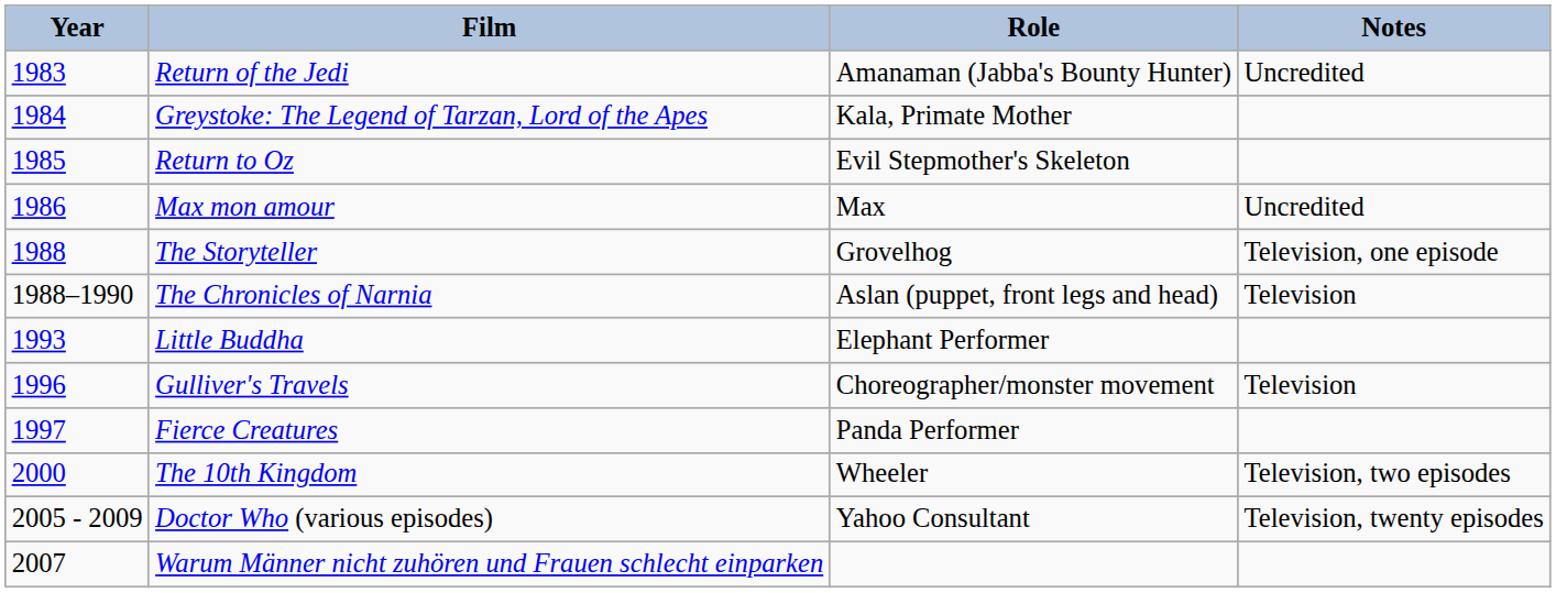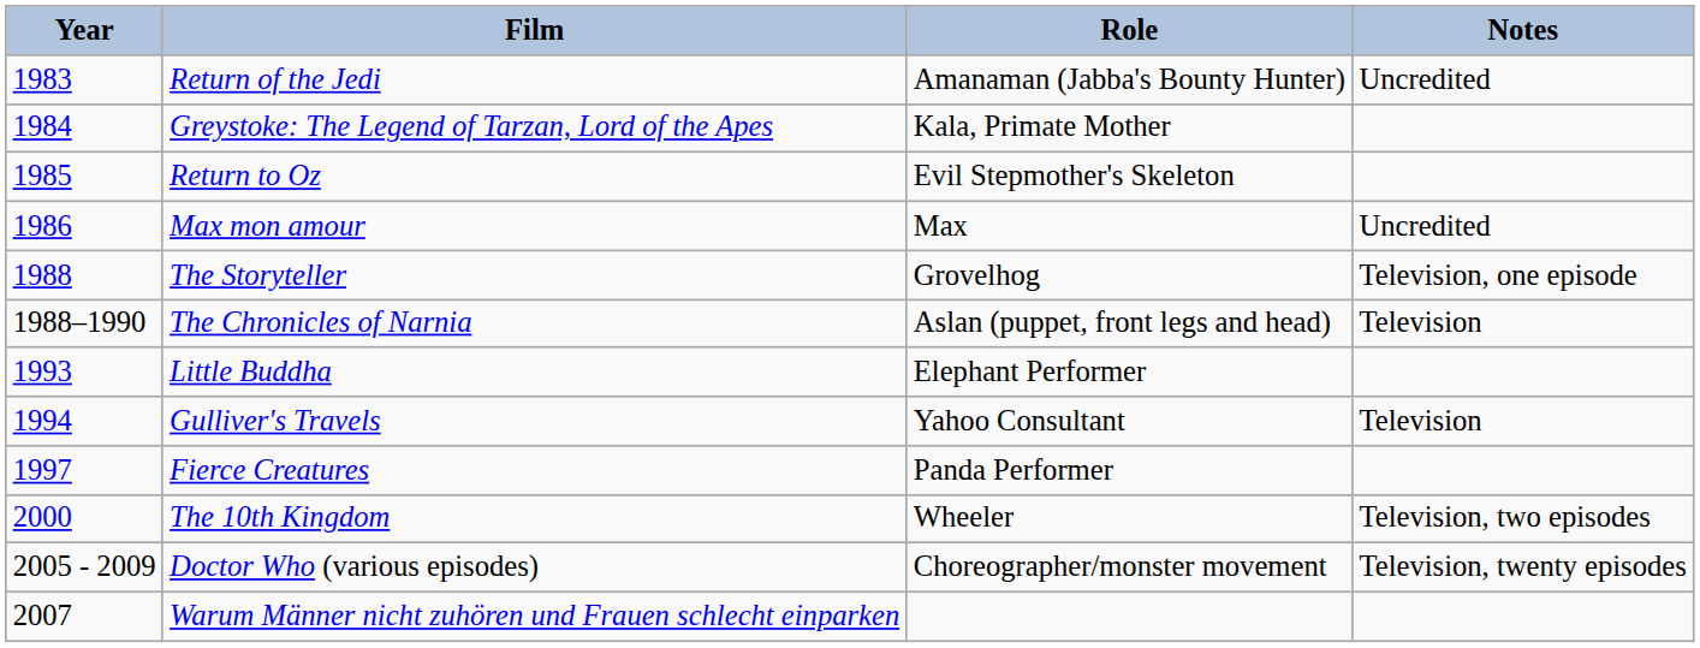Gulliver's Travels | Year: 1996 -> 1994
Gulliver's Travels | Role: Choreographer/monster movement -> Yahoo Consultant
Doctor Who (various episodes) | Role: Yahoo Consultant -> Choreographer/monster movement
